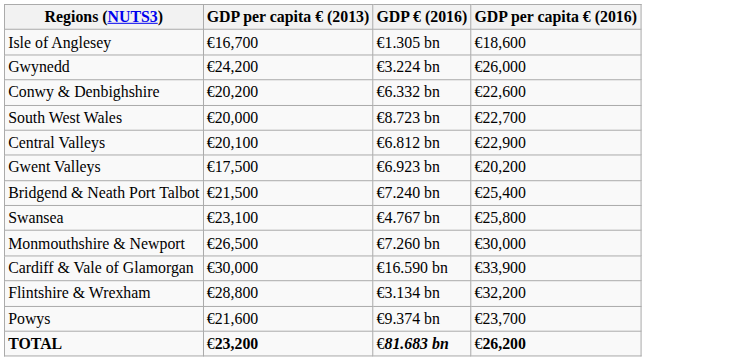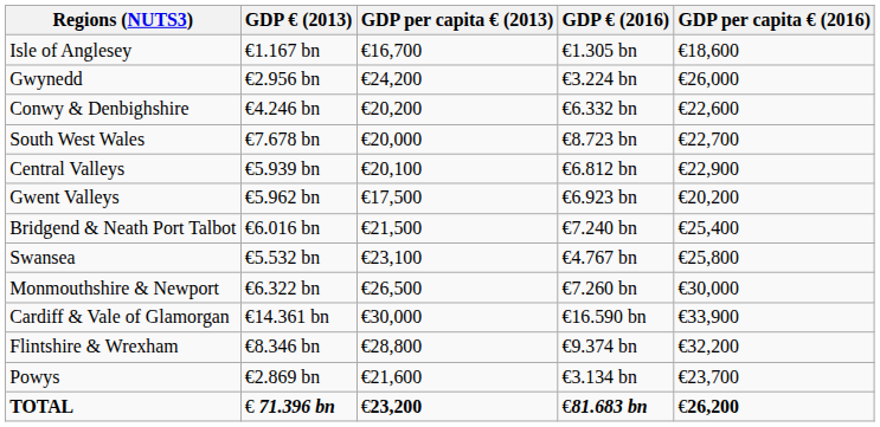+ column: GDP € (2013) | €1.167 bn | €2.956 bn | €4.246 bn | €7.678 bn | €5.939 bn | €5.962 bn | €6.016 bn | €5.532 bn | €6.322 bn | €14.361 bn | €8.346 bn | €2.869 bn | € 71.396 bn
Flintshire & Wrexham | GDP € (2016): €3.134 bn -> €9.374 bn
Powys | GDP € (2016): €9.374 bn -> €3.134 bn
